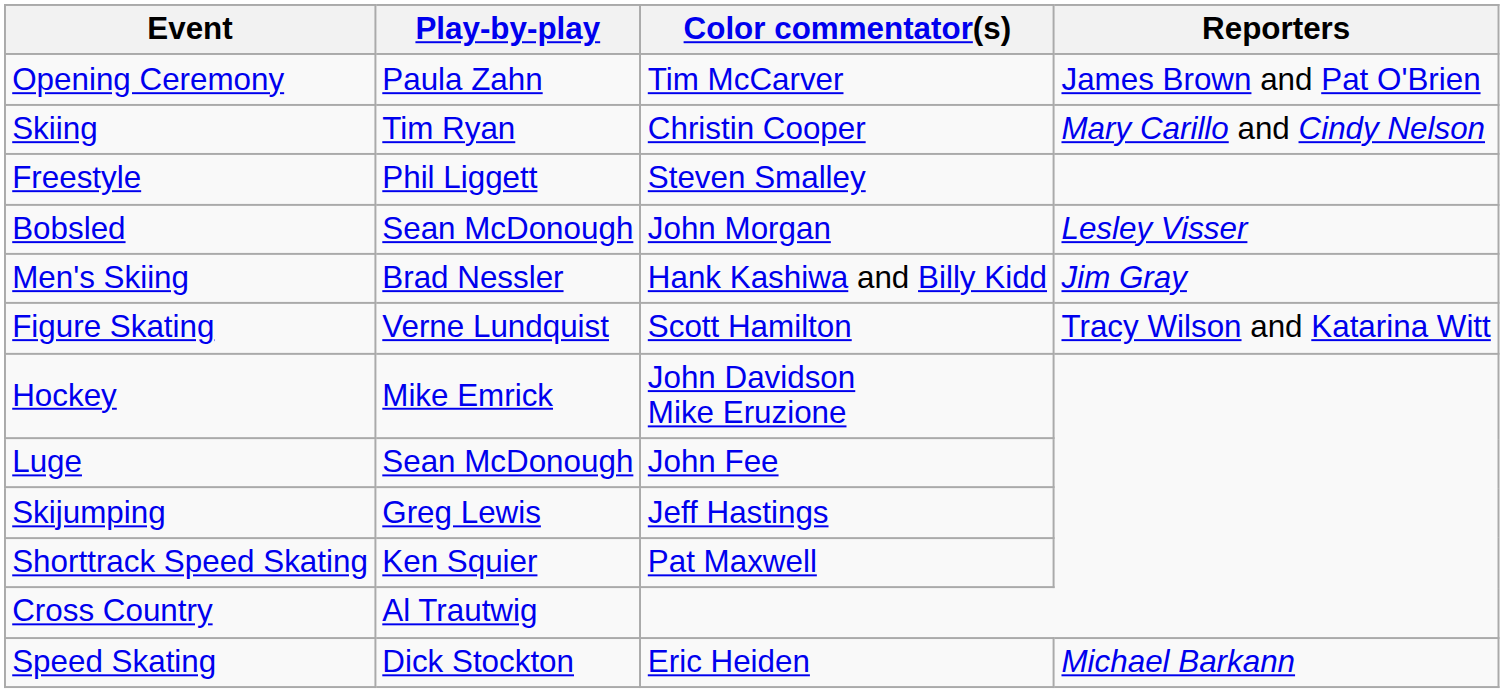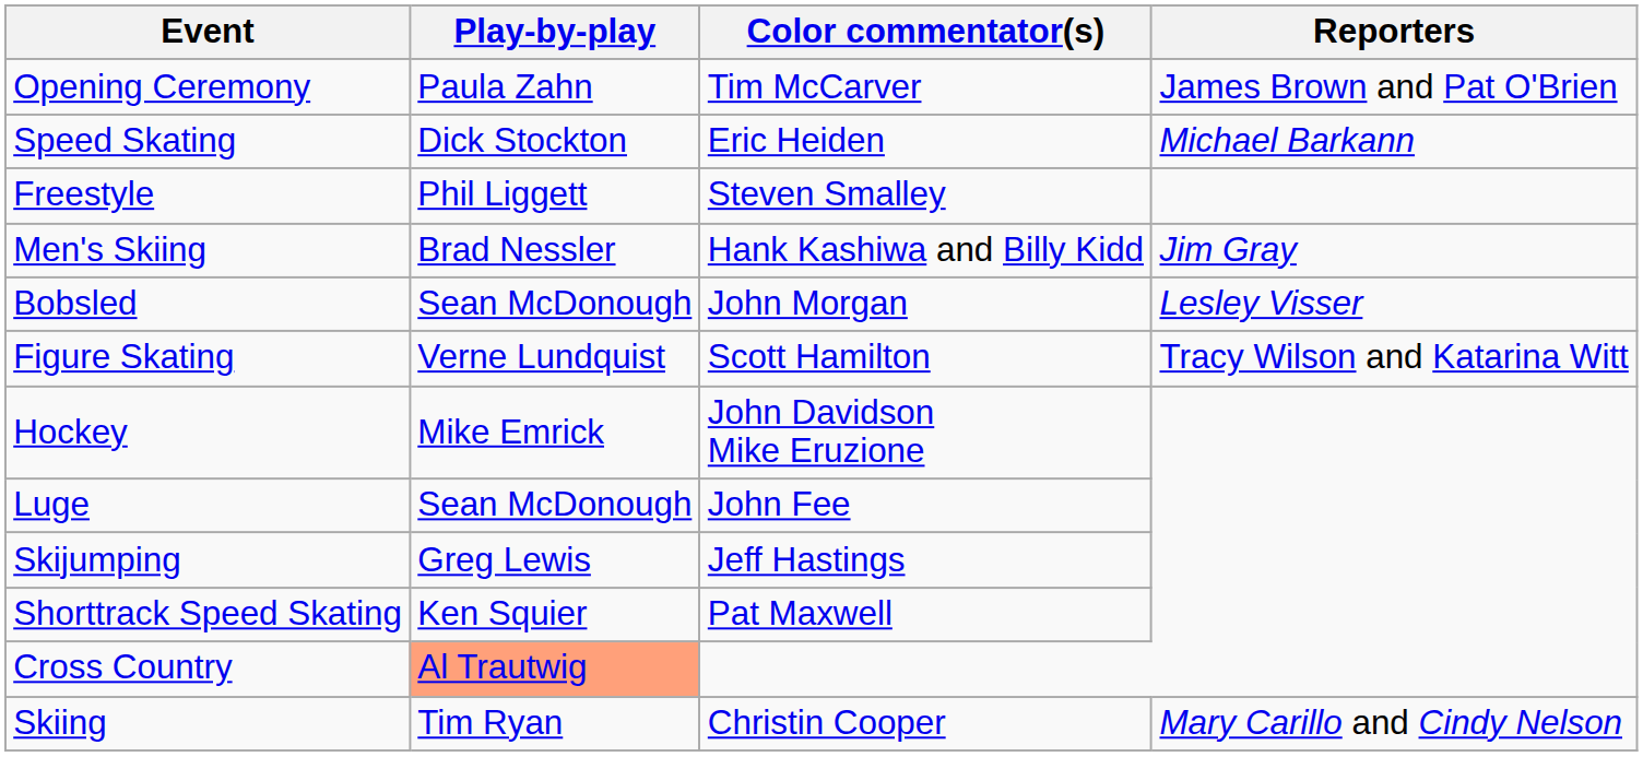rows swapped: Skiing <-> Speed Skating
rows swapped: Men's Skiing <-> Bobsled
Cross Country | Play-by-play: no background -> lightsalmon background
